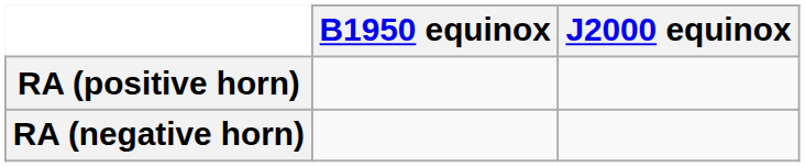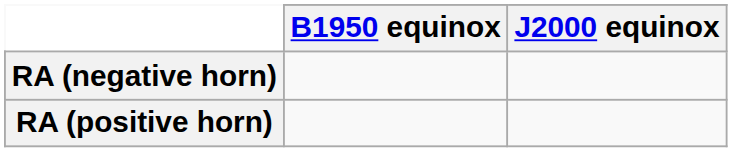rows swapped: RA (positive horn) <-> RA (negative horn)
